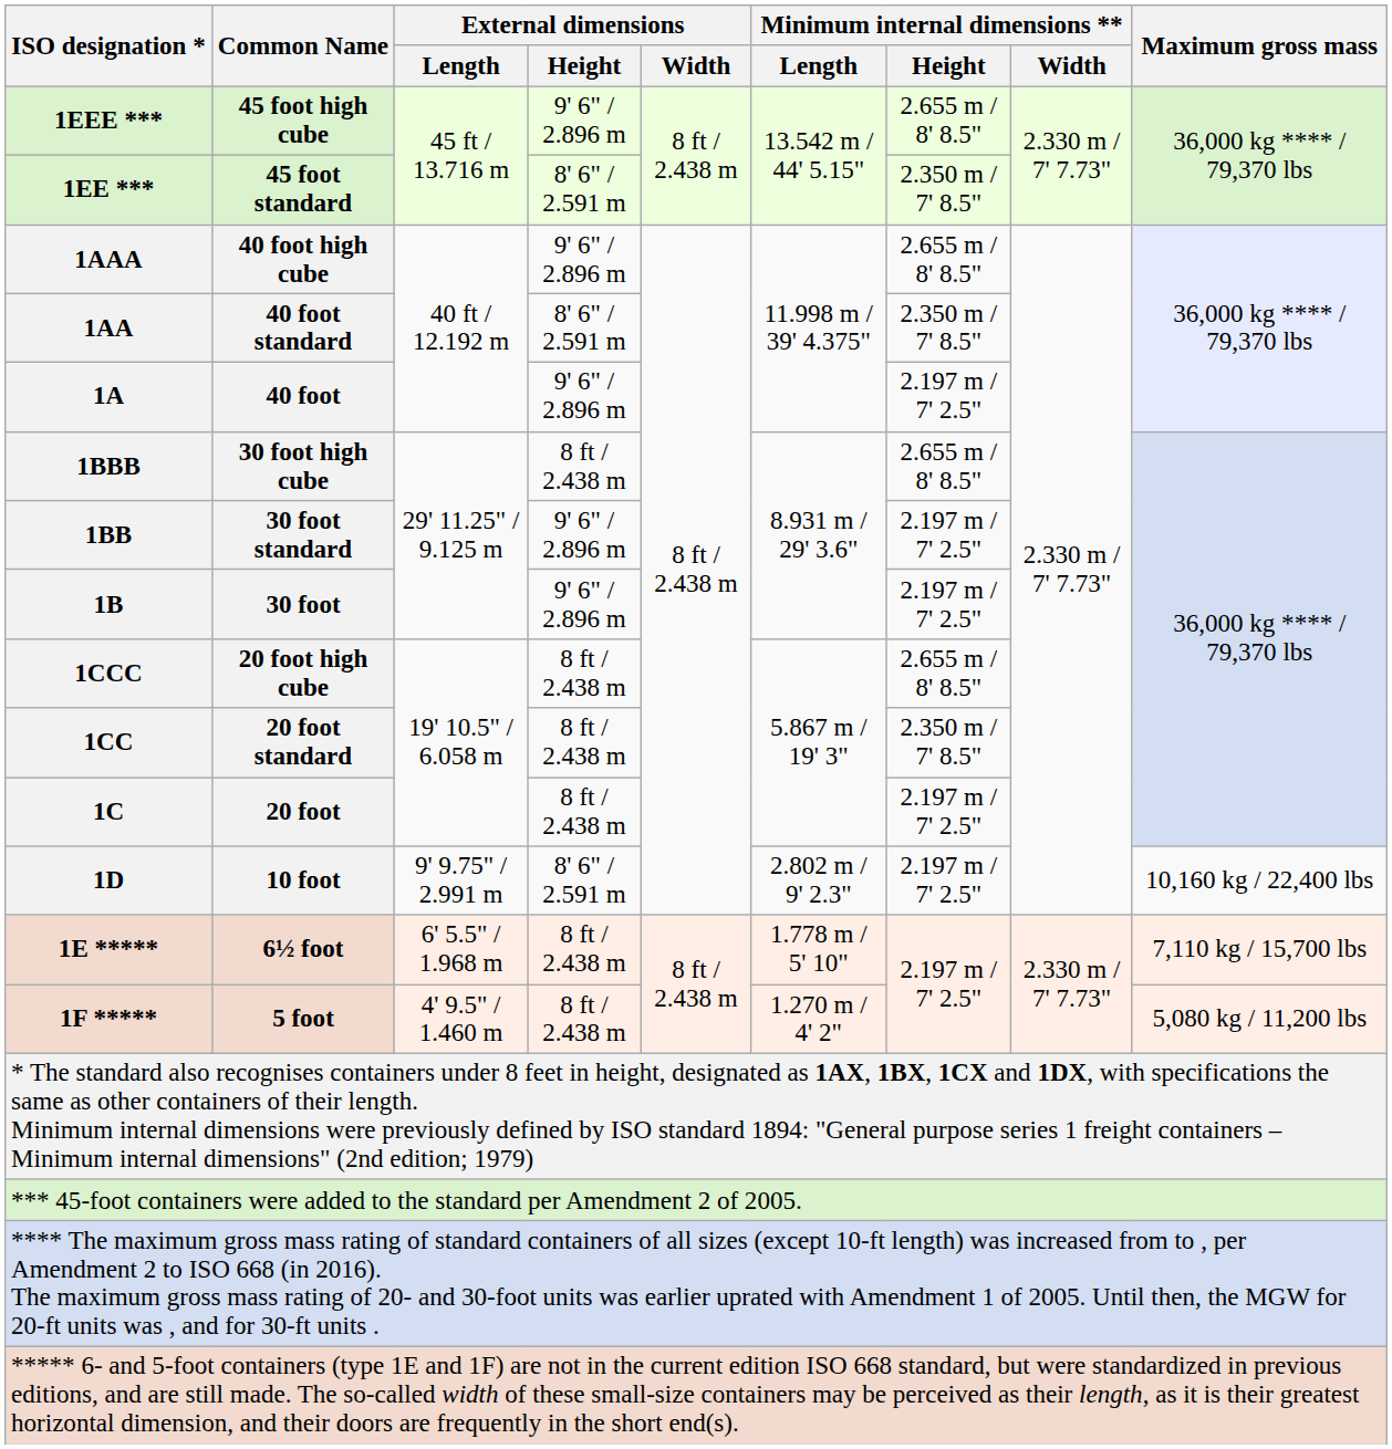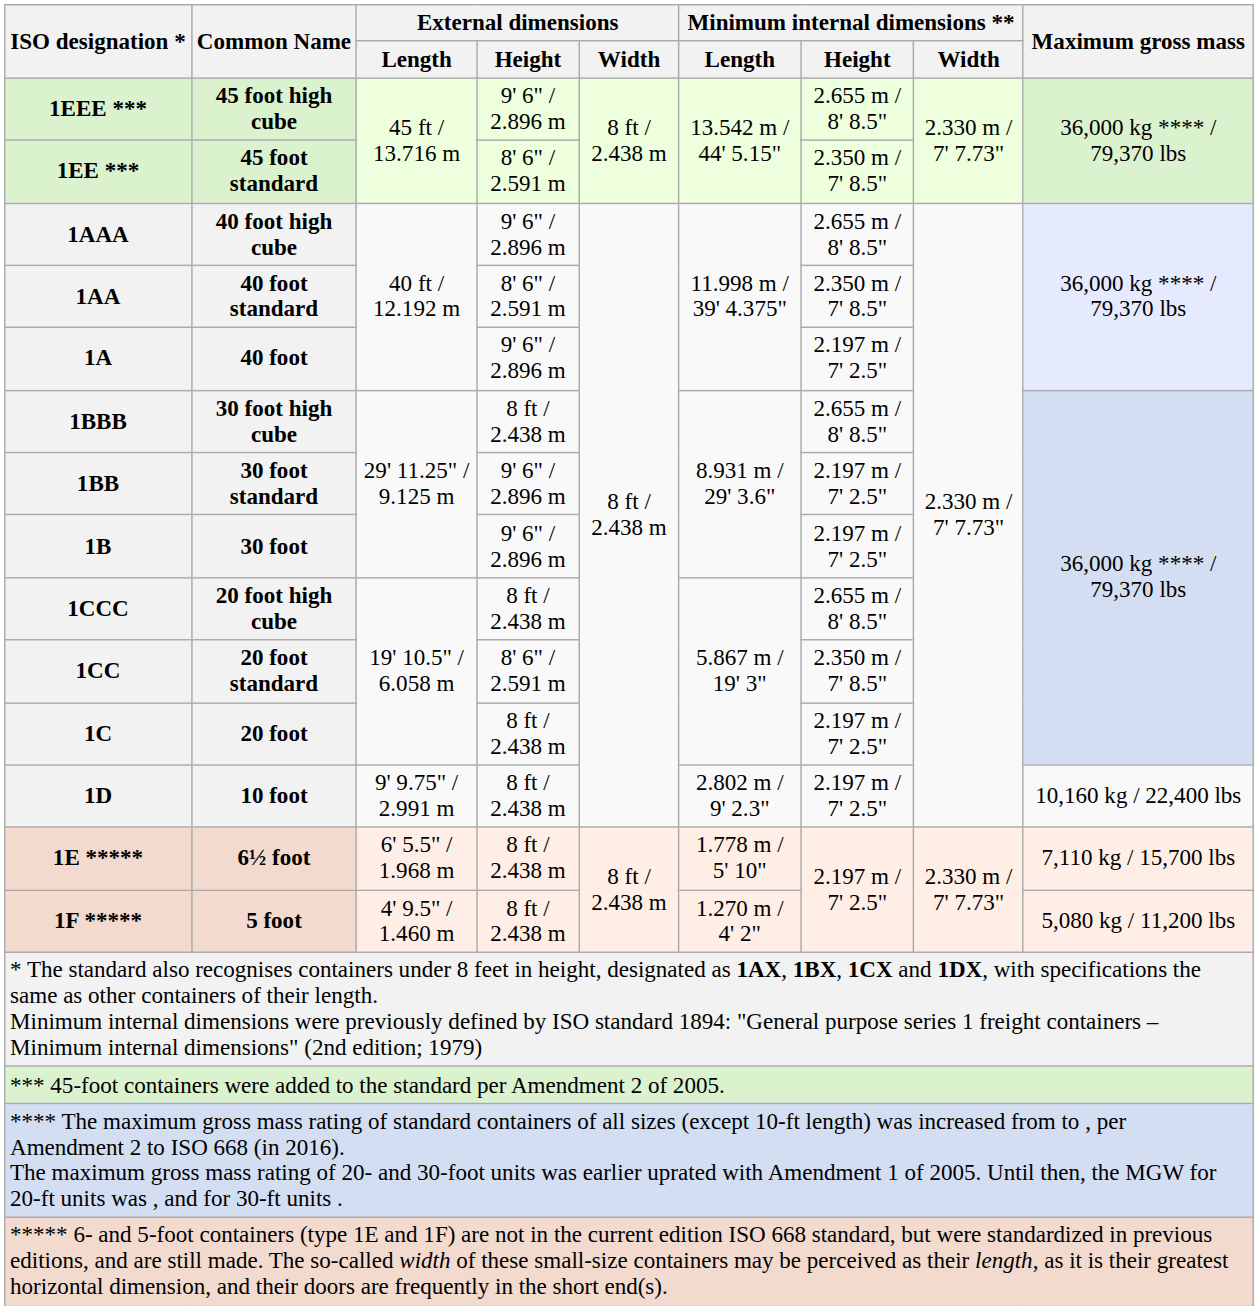1CC | External dimensions / Height: 8 ft / 2.438 m -> 8' 6" / 2.591 m
1D | External dimensions / Height: 8' 6" / 2.591 m -> 8 ft / 2.438 m
